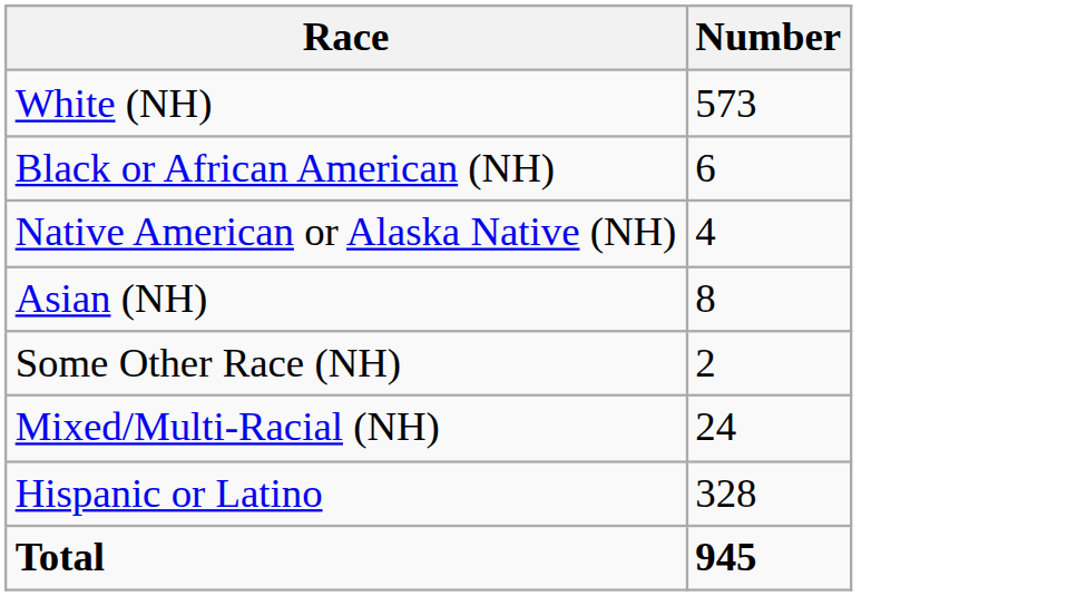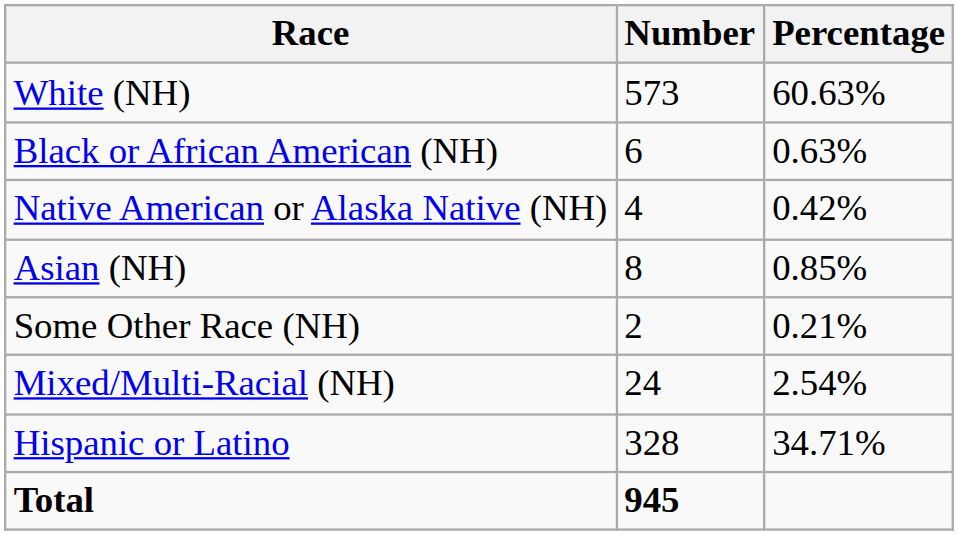+ column: Percentage | 60.63% | 0.63% | 0.42% | 0.85% | 0.21% | 2.54% | 34.71%
